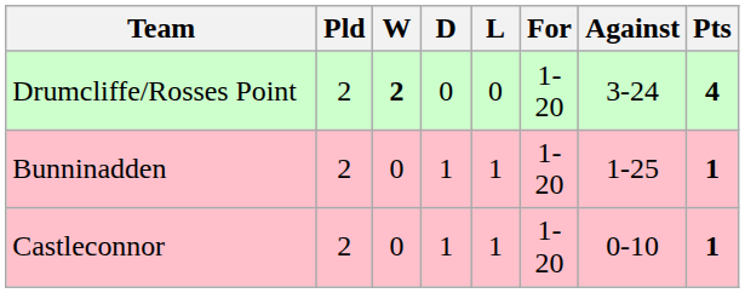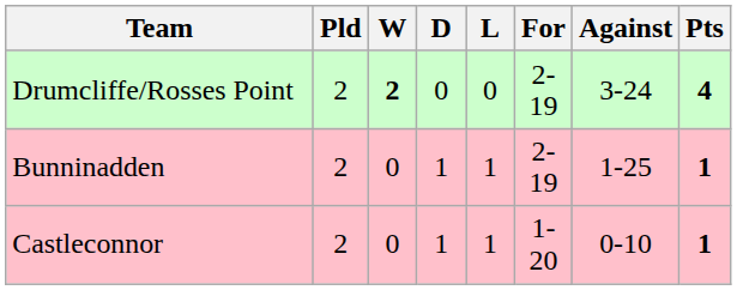Drumcliffe/Rosses Point | For: 1-20 -> 2-19
Bunninadden | For: 1-20 -> 2-19
